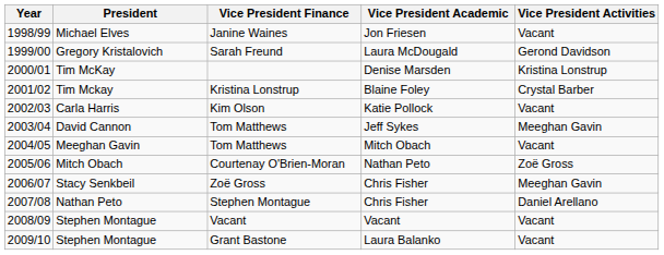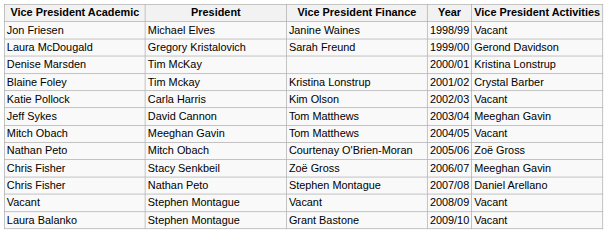columns swapped: Year <-> Vice President Academic
